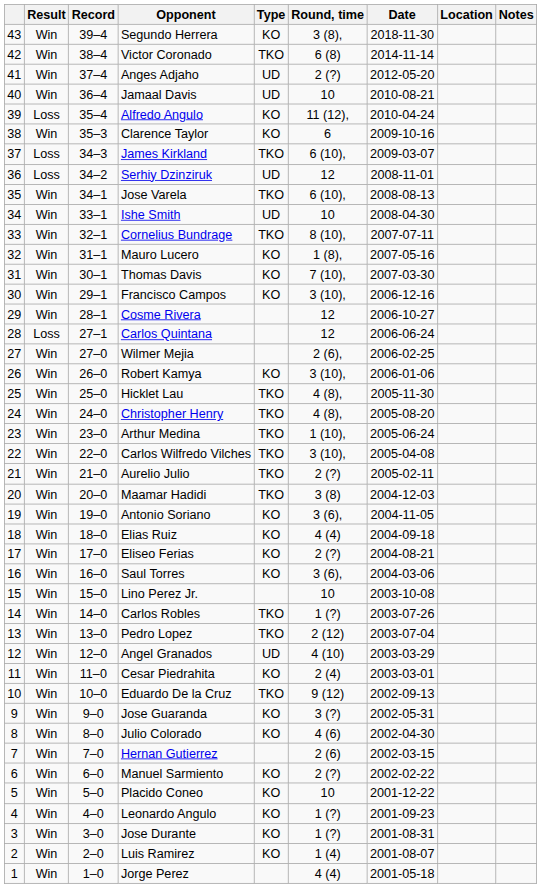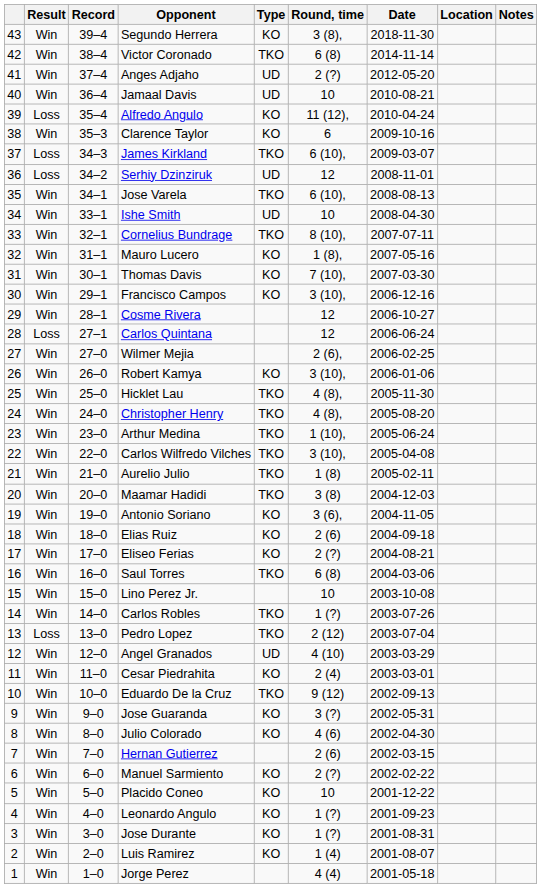Aurelio Julio | Round, time: 2 (?) -> 1 (8)
Elias Ruiz | Round, time: 4 (4) -> 2 (6)
Saul Torres | Type: KO -> TKO
Saul Torres | Round, time: 3 (6), -> 6 (8)
Pedro Lopez | Result: Win -> Loss
